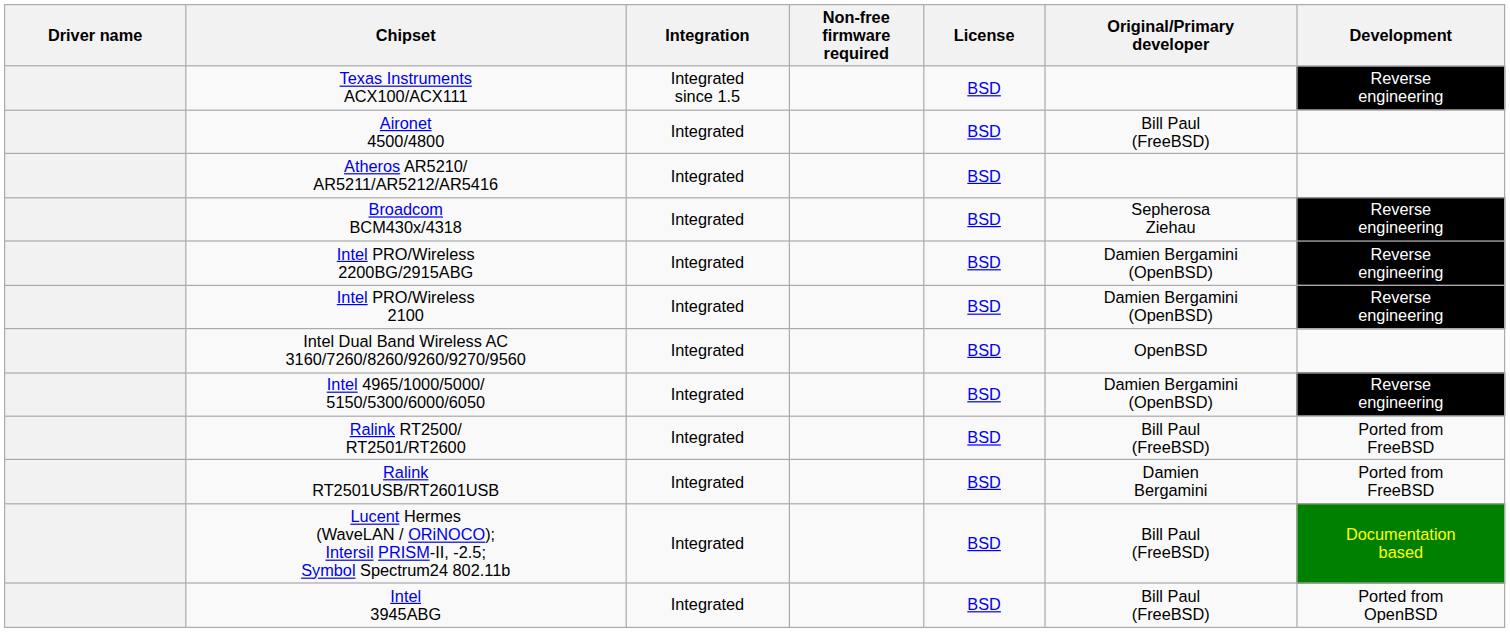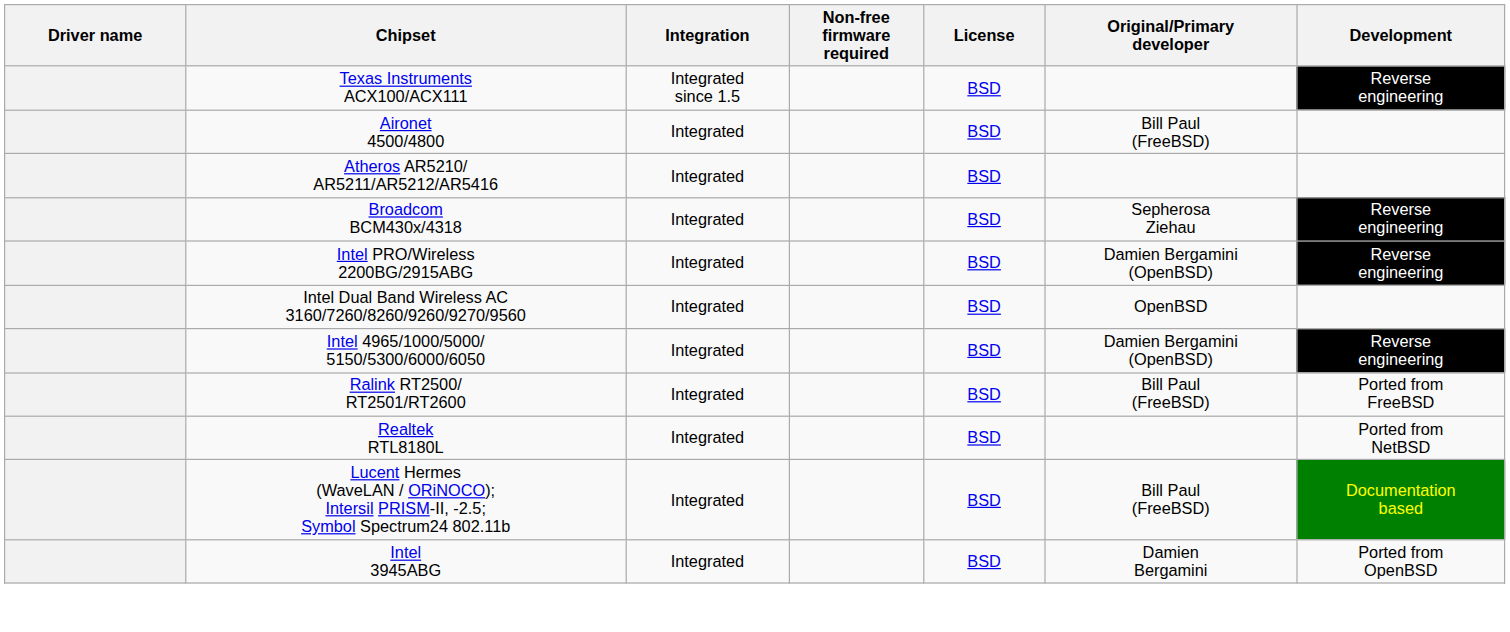- row: Intel PRO/Wireless 2100 | Integrated | BSD | Damien Bergamini (OpenBSD) | Reverse engineering
+ row: Realtek RTL8180L | Integrated | BSD | Ported from NetBSD
- row: Ralink RT2501USB/RT2601USB | Integrated | BSD | Damien Bergamini | Ported from FreeBSD
Intel 3945ABG | Original/Primary developer: Bill Paul (FreeBSD) -> Damien Bergamini
